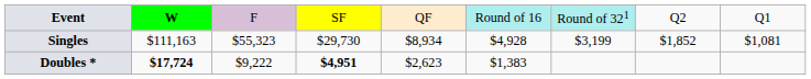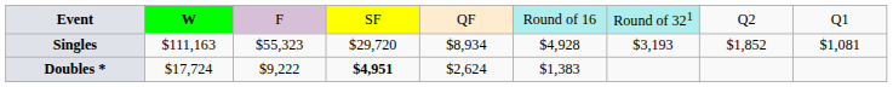Singles | column 4: $29,730 -> $29,720
Singles | column 7: $3,199 -> $3,193
Doubles * | column 2: bold -> normal
Doubles * | column 5: $2,623 -> $2,624
